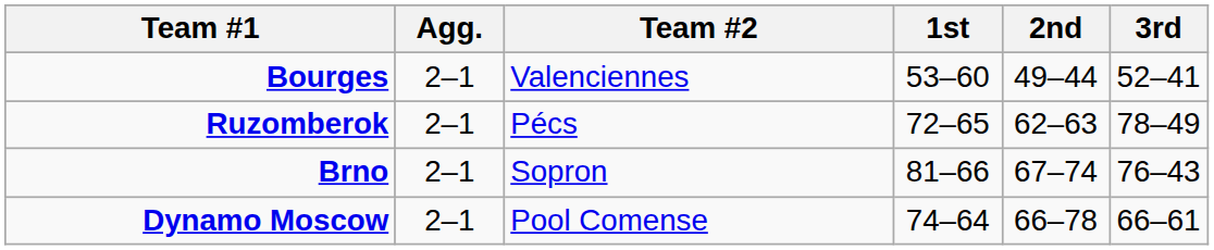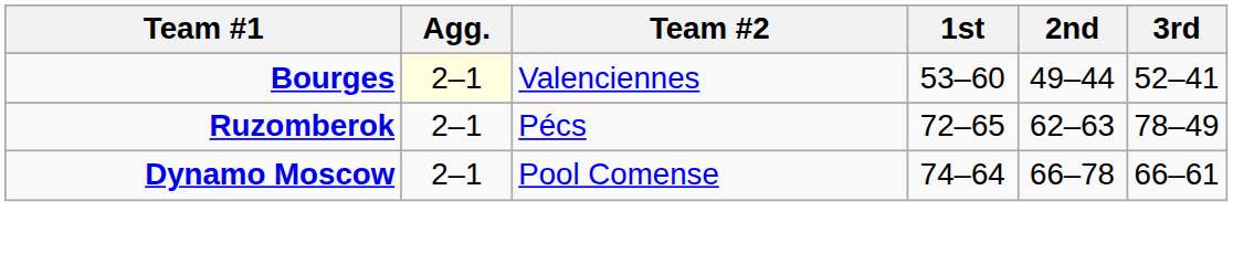Bourges | Agg.: no background -> lightyellow background
- row: Brno | 2–1 | Sopron | 81–66 | 67–74 | 76–43
